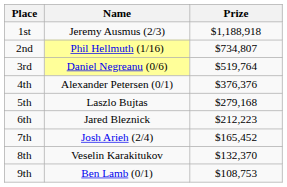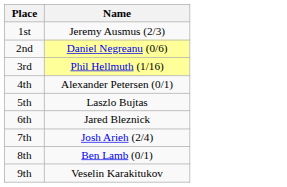- column: Prize | $1,188,918 | $734,807 | $519,764 | $376,376 | $279,168 | $212,223 | $165,452 | $132,370 | $108,753
2nd | Name: Phil Hellmuth (1/16) -> Daniel Negreanu (0/6)
3rd | Name: Daniel Negreanu (0/6) -> Phil Hellmuth (1/16)
8th | Name: Veselin Karakitukov -> Ben Lamb (0/1)
9th | Name: Ben Lamb (0/1) -> Veselin Karakitukov
